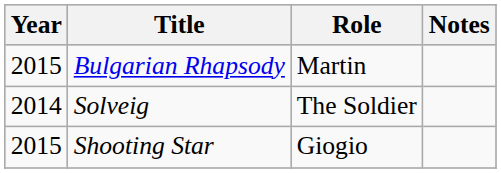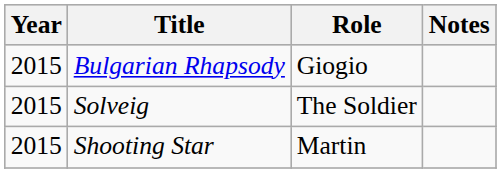Bulgarian Rhapsody | Role: Martin -> Giogio
Solveig | Year: 2014 -> 2015
Shooting Star | Role: Giogio -> Martin
